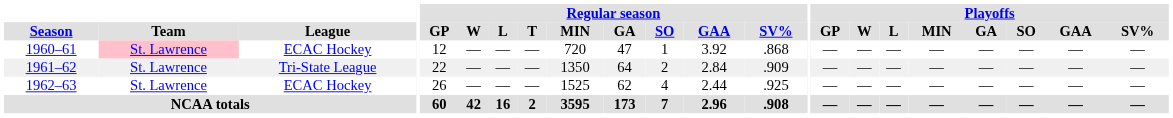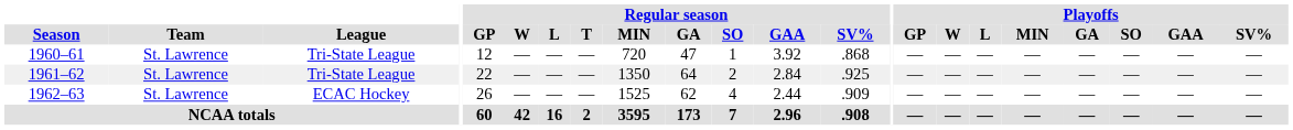1960–61 | Team: pink background -> no background
1960–61 | League: ECAC Hockey -> Tri-State League
1961–62 | Regular season / SV%: .909 -> .925
1962–63 | Regular season / SV%: .925 -> .909
